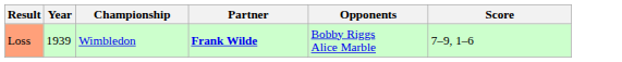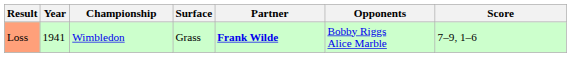+ column: Surface | Grass
Loss | Year: 1939 -> 1941
